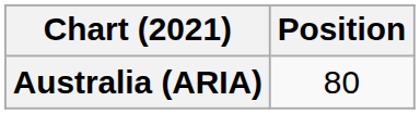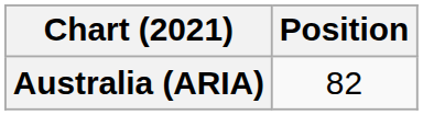Australia (ARIA) | Position: 80 -> 82
